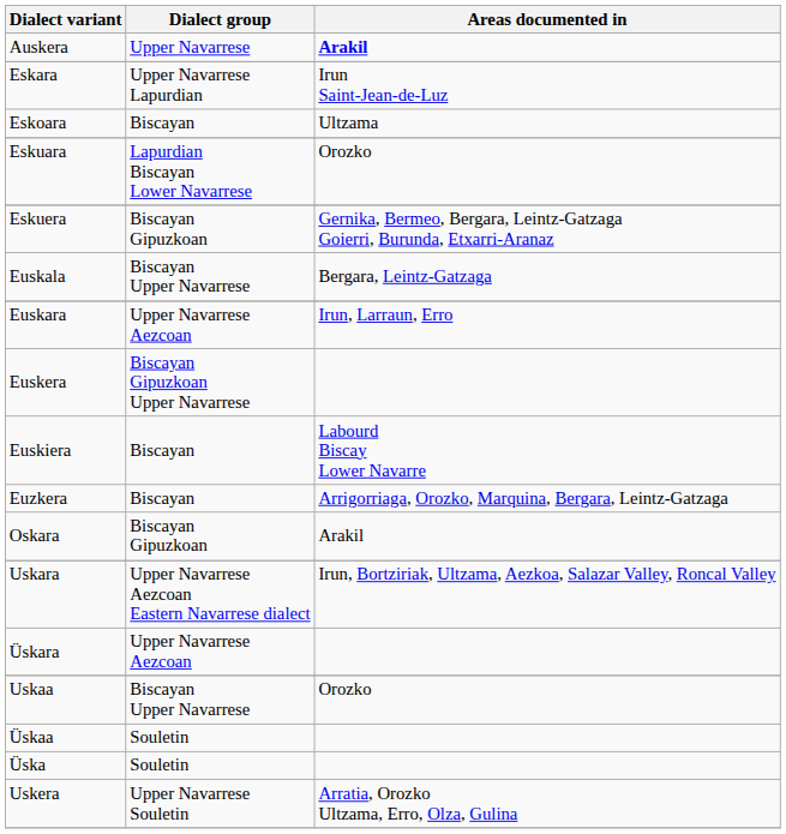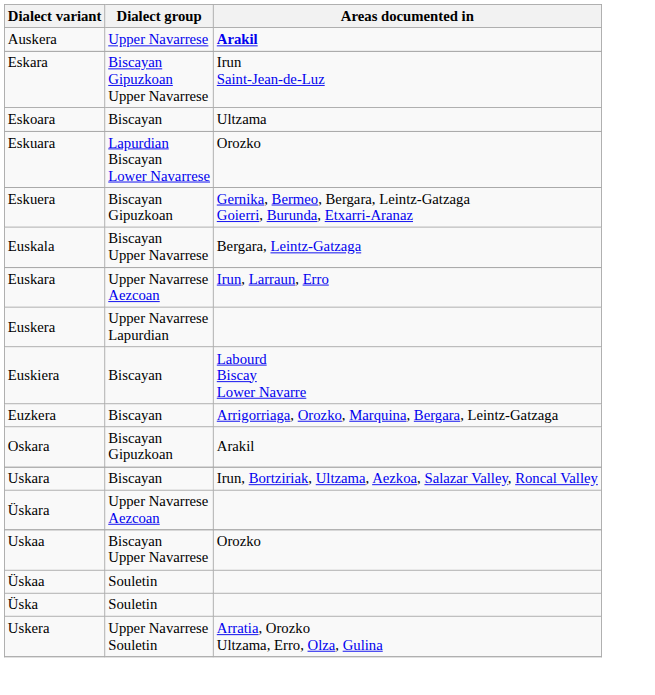Eskara | Dialect group: Upper Navarrese Lapurdian -> Biscayan Gipuzkoan Upper Navarrese
Euskera | Dialect group: Biscayan Gipuzkoan Upper Navarrese -> Upper Navarrese Lapurdian
Uskara | Dialect group: Upper Navarrese Aezcoan Eastern Navarrese dialect -> Biscayan
